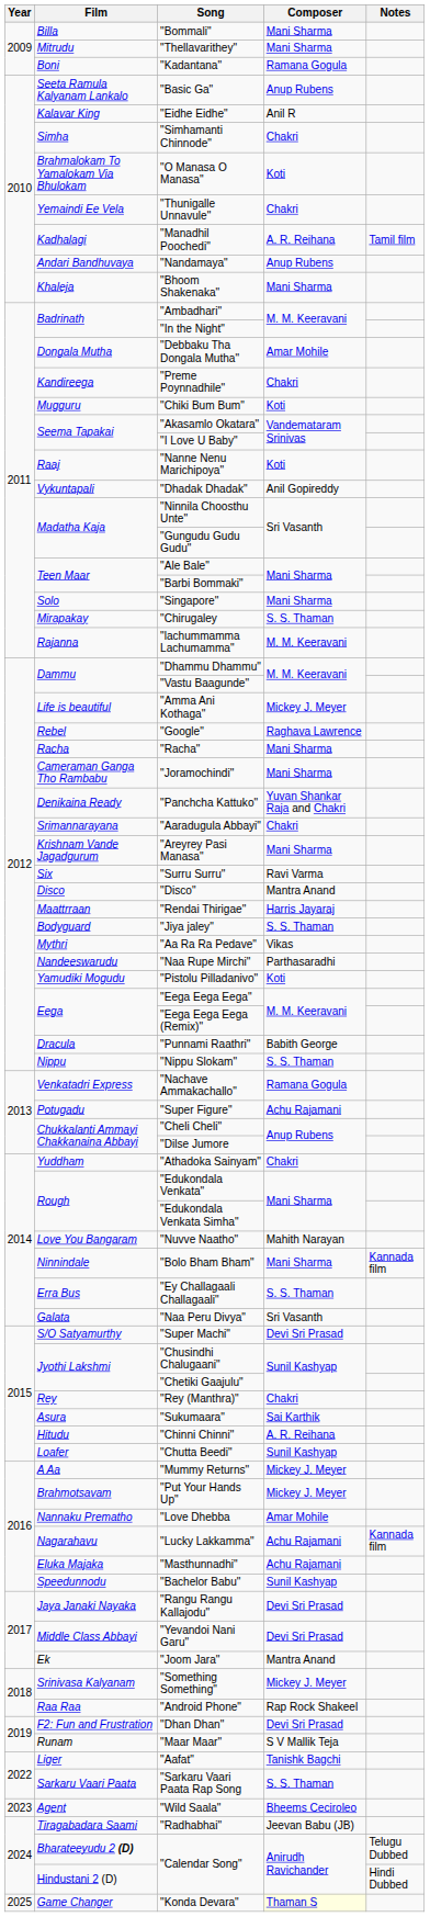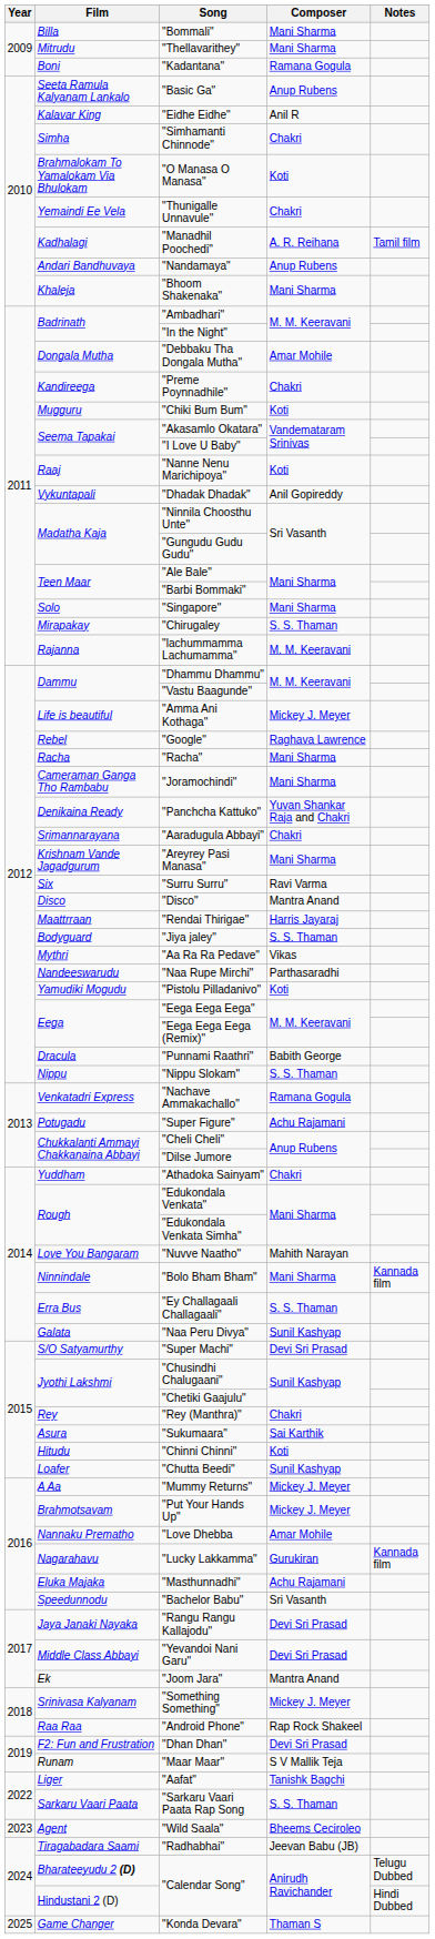"Naa Peru Divya" | Composer: Sri Vasanth -> Sunil Kashyap
"Chinni Chinni" | Composer: A. R. Reihana -> Koti
"Lucky Lakkamma" | Composer: Achu Rajamani -> Gurukiran
"Bachelor Babu" | Composer: Sunil Kashyap -> Sri Vasanth
"Konda Devara" | Composer: lightyellow background -> no background
